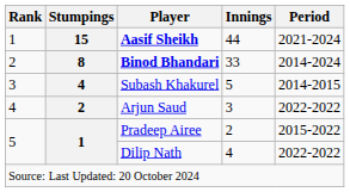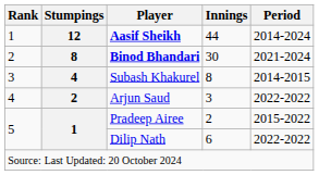Aasif Sheikh | Stumpings: 15 -> 12
Aasif Sheikh | Period: 2021-2024 -> 2014-2024
Binod Bhandari | Innings: 33 -> 30
Binod Bhandari | Period: 2014-2024 -> 2021-2024
Subash Khakurel | Innings: 5 -> 8
Dilip Nath | Innings: 4 -> 6
